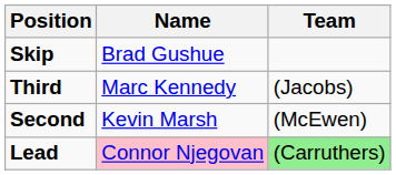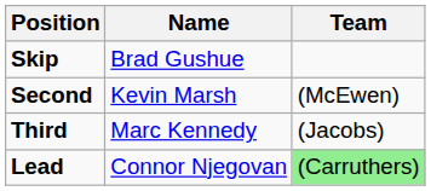rows swapped: Third <-> Second
Lead | Name: pink background -> no background
